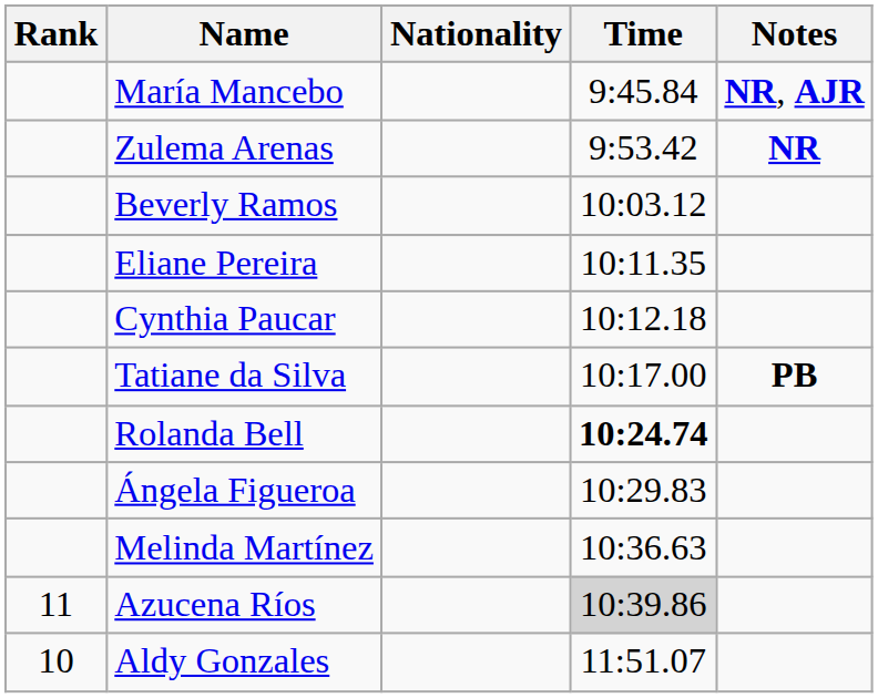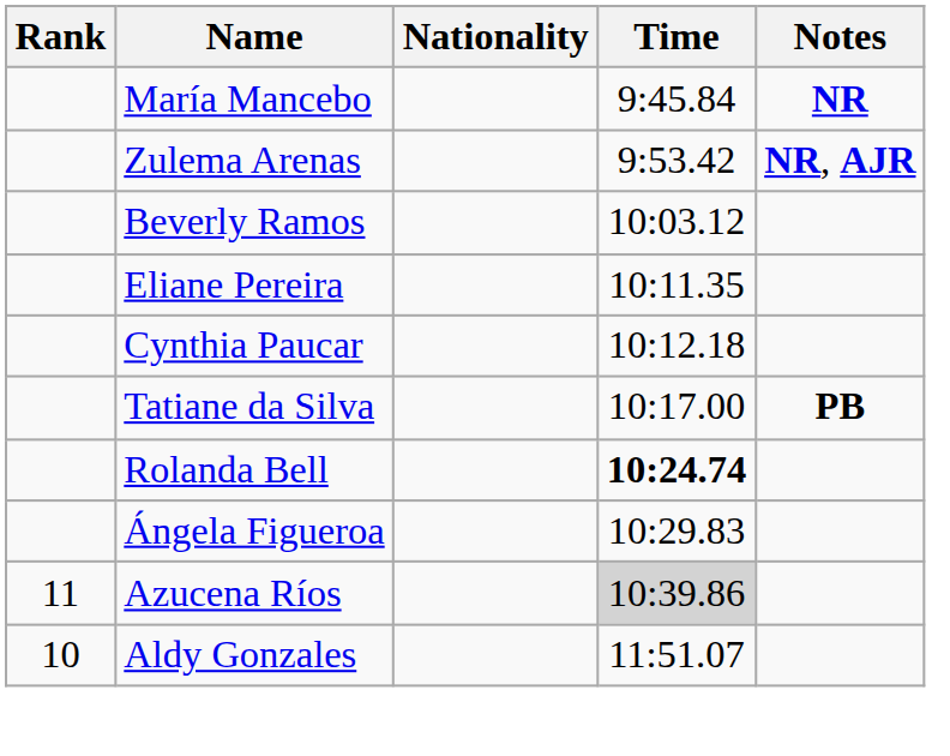María Mancebo | Notes: NR, AJR -> NR
Zulema Arenas | Notes: NR -> NR, AJR
- row: Melinda Martínez | 10:36.63
